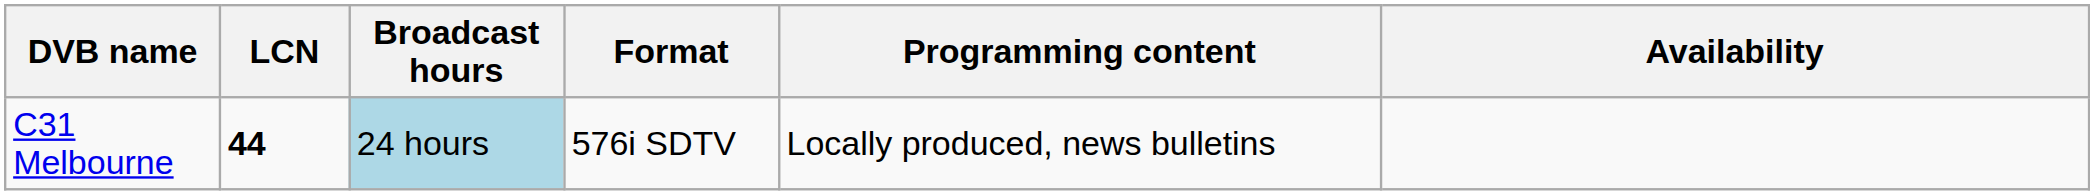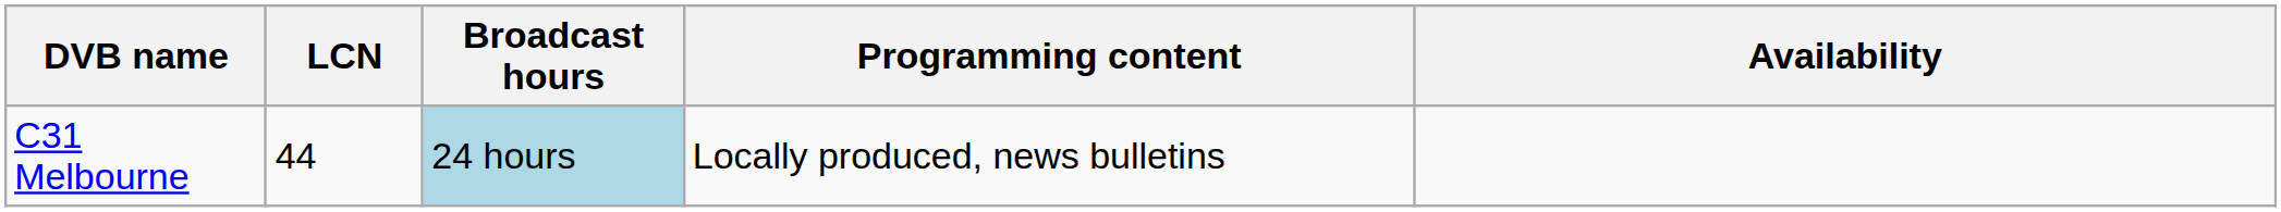- column: Format | 576i SDTV
C31 Melbourne | LCN: bold -> normal
